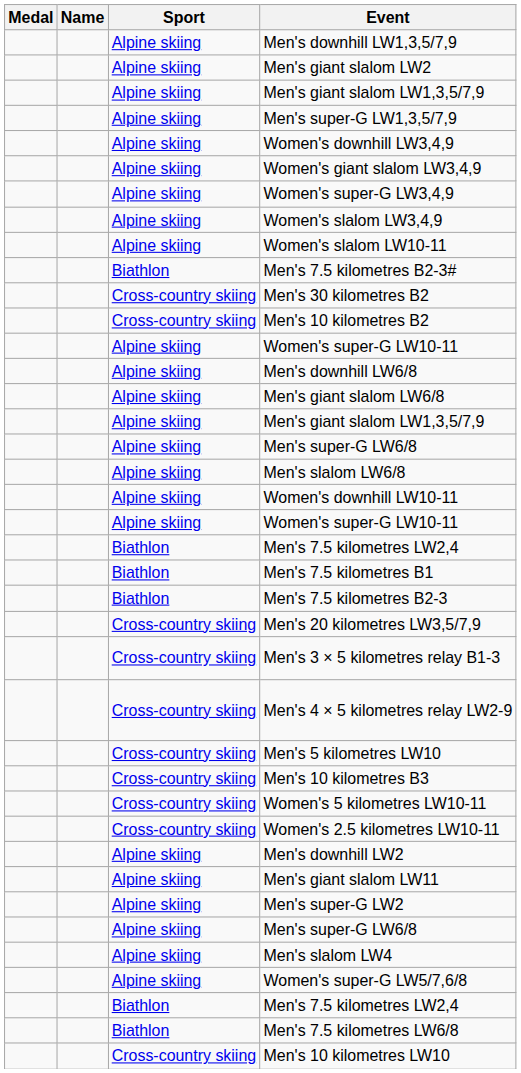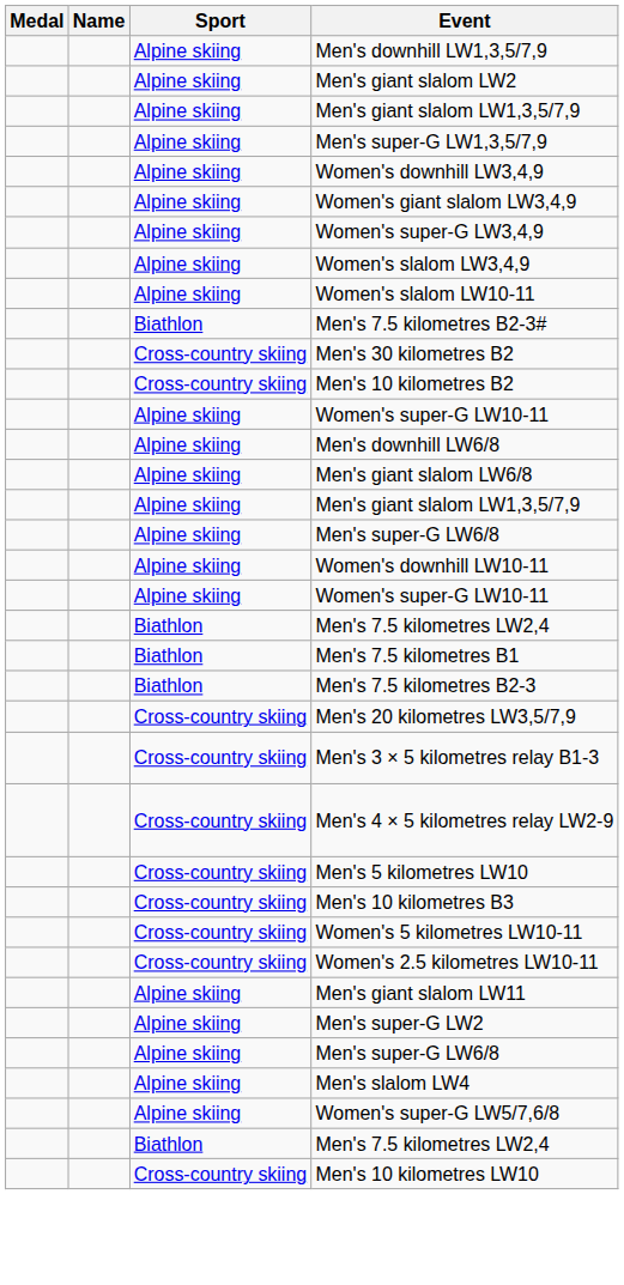- row: Alpine skiing | Men's slalom LW6/8
- row: Alpine skiing | Men's downhill LW2
- row: Biathlon | Men's 7.5 kilometres LW6/8
